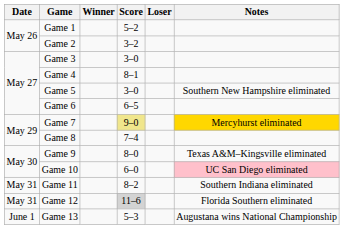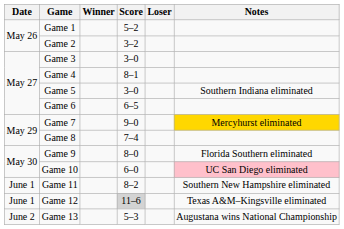Game 5 | Notes: Southern New Hampshire eliminated -> Southern Indiana eliminated
Game 7 | Score: khaki background -> no background
Game 9 | Notes: Texas A&M–Kingsville eliminated -> Florida Southern eliminated
Game 11 | Date: May 31 -> June 1
Game 11 | Notes: Southern Indiana eliminated -> Southern New Hampshire eliminated
Game 12 | Date: May 31 -> June 1
Game 12 | Notes: Florida Southern eliminated -> Texas A&M–Kingsville eliminated
Game 13 | Date: June 1 -> June 2
